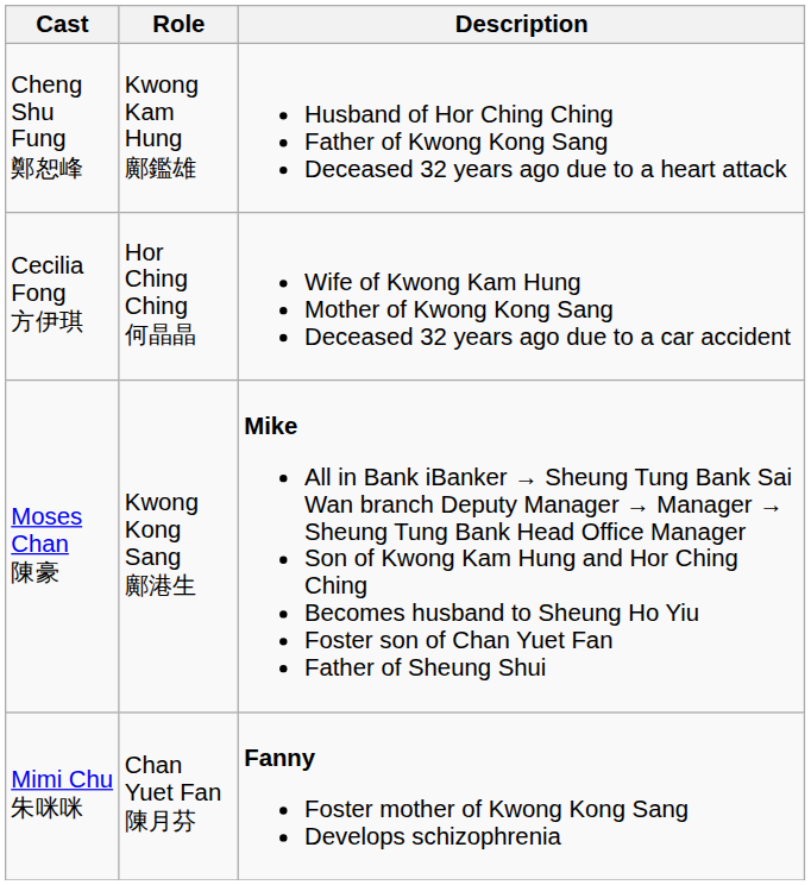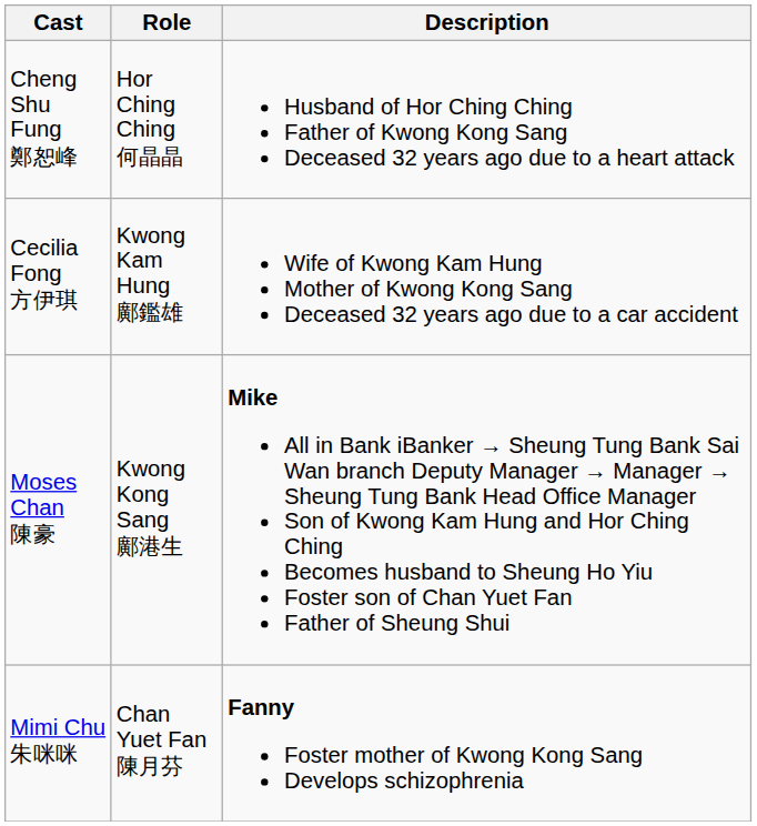Cheng Shu Fung 鄭恕峰 | Role: Kwong Kam Hung 鄺鑑雄 -> Hor Ching Ching 何晶晶
Cecilia Fong 方伊琪 | Role: Hor Ching Ching 何晶晶 -> Kwong Kam Hung 鄺鑑雄
